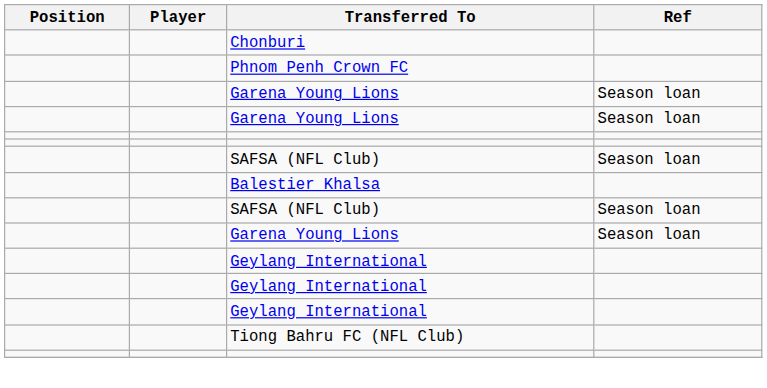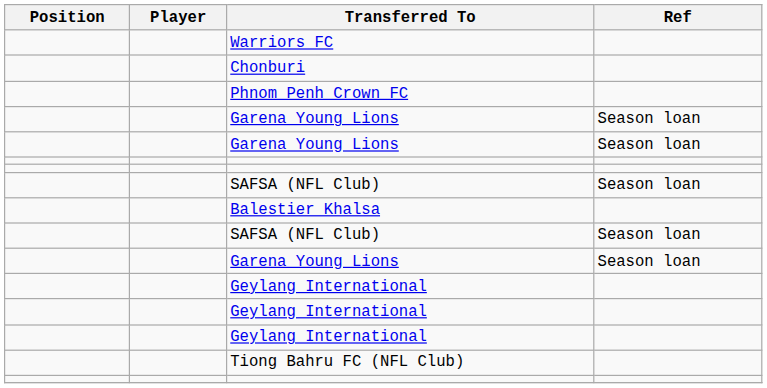+ row: Warriors FC
